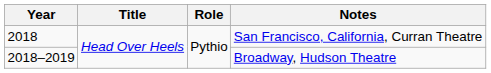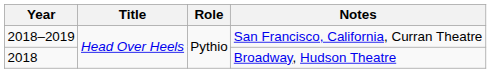San Francisco, California, Curran Theatre | Year: 2018 -> 2018–2019
Broadway, Hudson Theatre | Year: 2018–2019 -> 2018
